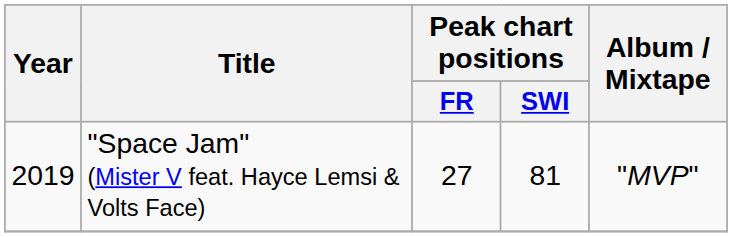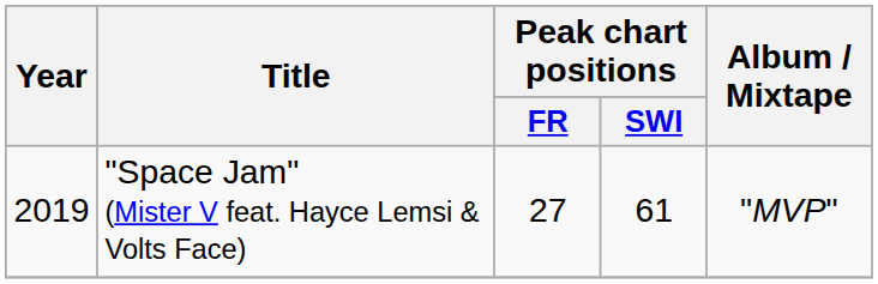"Space Jam" (Mister V feat. Hayce Lemsi & Volts Face) | Peak chart positions / SWI: 81 -> 61
